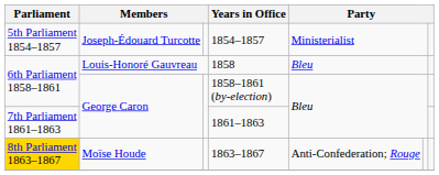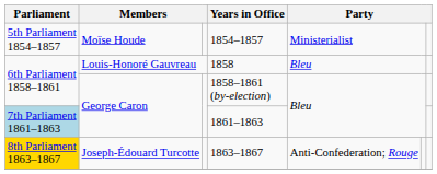1854–1857 | column 2: Joseph-Édouard Turcotte -> Moïse Houde
1861–1863 | Parliament: no background -> lightblue background
1863–1867 | column 2: Moïse Houde -> Joseph-Édouard Turcotte
